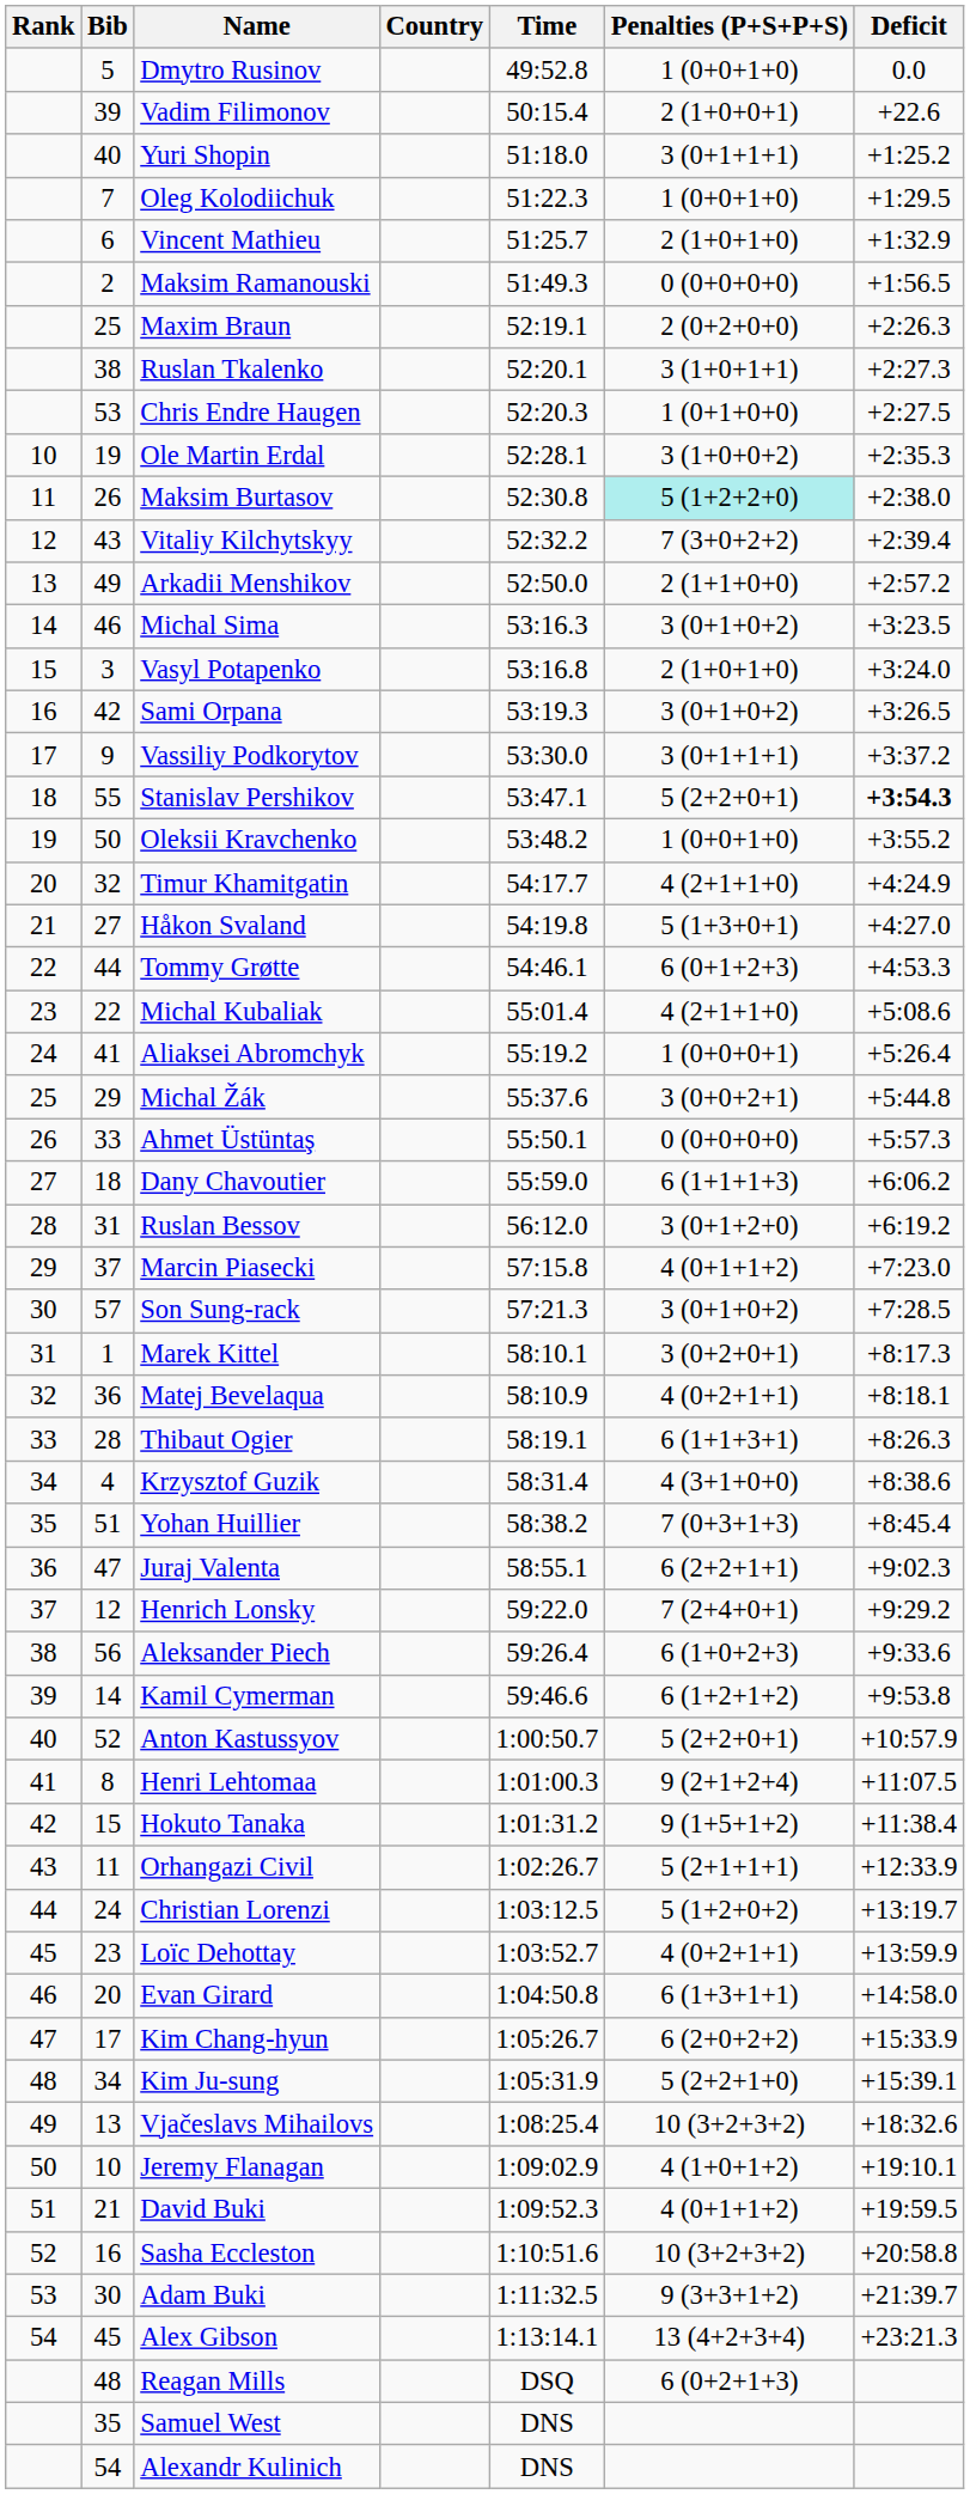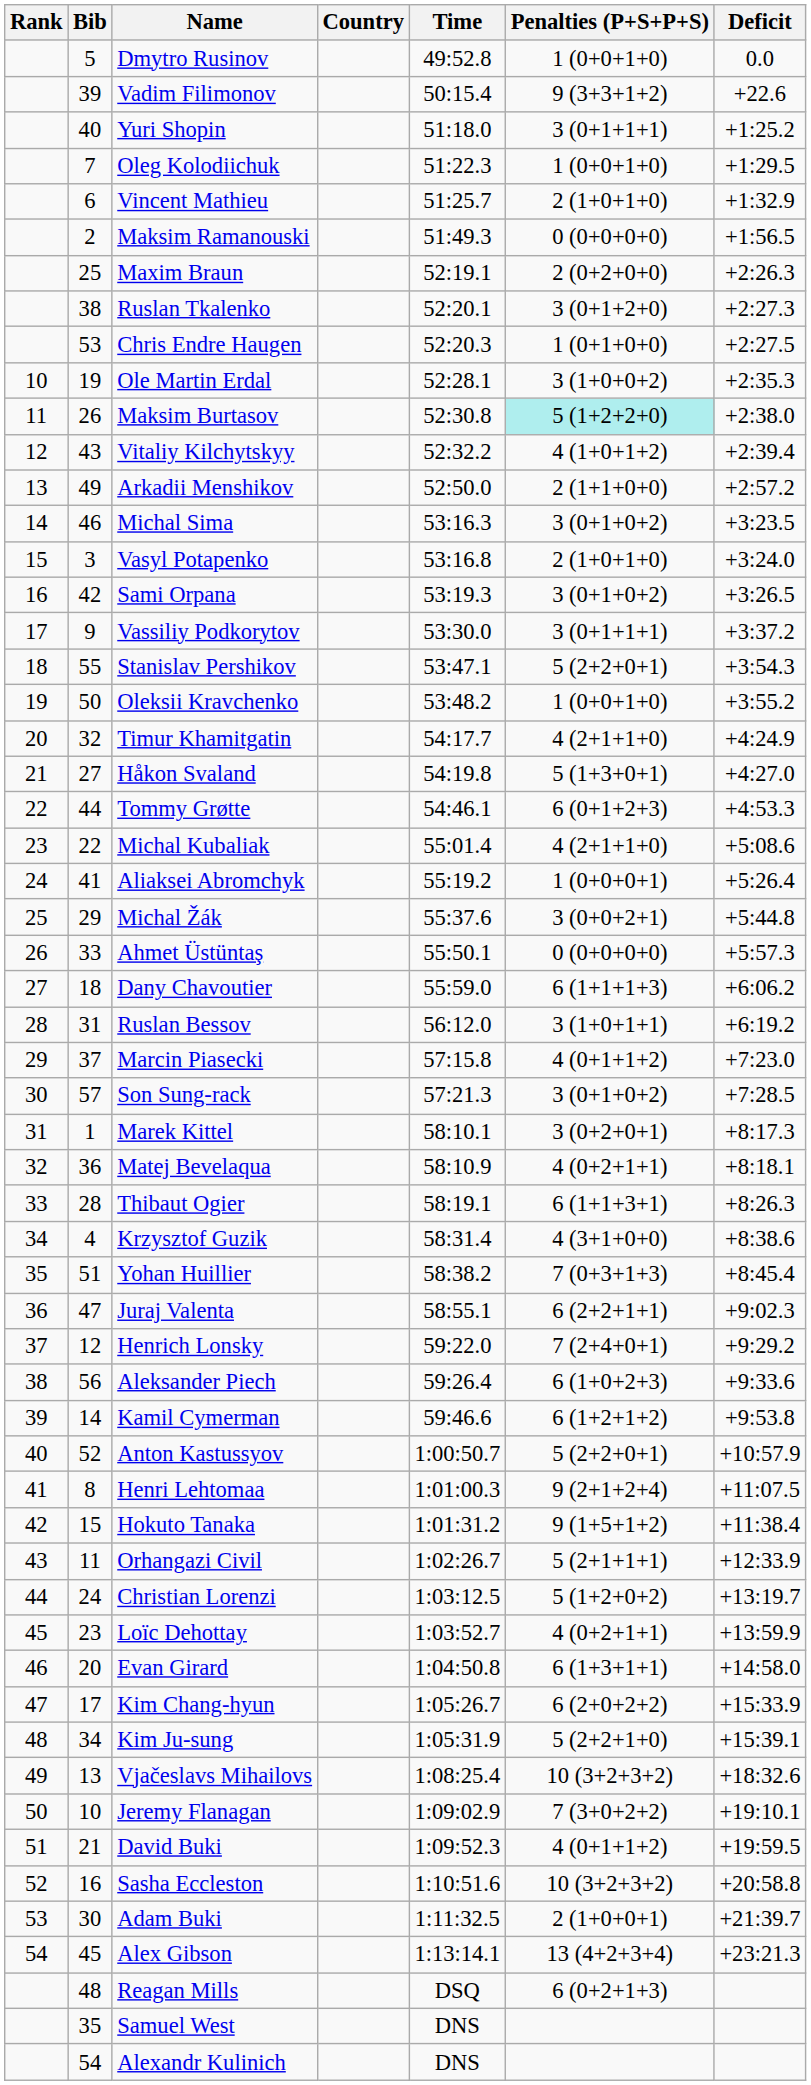Vadim Filimonov | Penalties (P+S+P+S): 2 (1+0+0+1) -> 9 (3+3+1+2)
Ruslan Tkalenko | Penalties (P+S+P+S): 3 (1+0+1+1) -> 3 (0+1+2+0)
Vitaliy Kilchytskyy | Penalties (P+S+P+S): 7 (3+0+2+2) -> 4 (1+0+1+2)
Stanislav Pershikov | Deficit: bold -> normal
Ruslan Bessov | Penalties (P+S+P+S): 3 (0+1+2+0) -> 3 (1+0+1+1)
Jeremy Flanagan | Penalties (P+S+P+S): 4 (1+0+1+2) -> 7 (3+0+2+2)
Adam Buki | Penalties (P+S+P+S): 9 (3+3+1+2) -> 2 (1+0+0+1)
